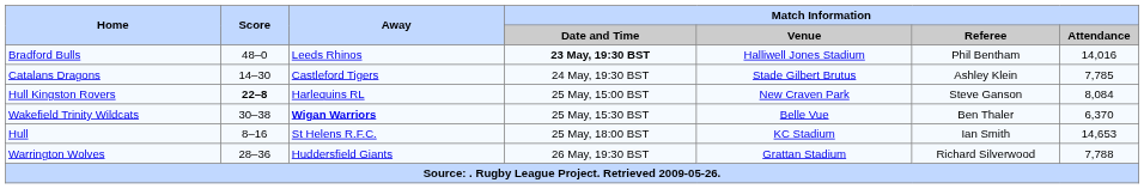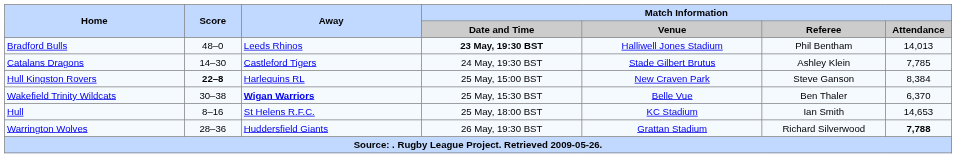Bradford Bulls | Match Information / Attendance: 14,016 -> 14,013
Hull Kingston Rovers | Match Information / Attendance: 8,084 -> 8,384
Warrington Wolves | Match Information / Attendance: normal -> bold
